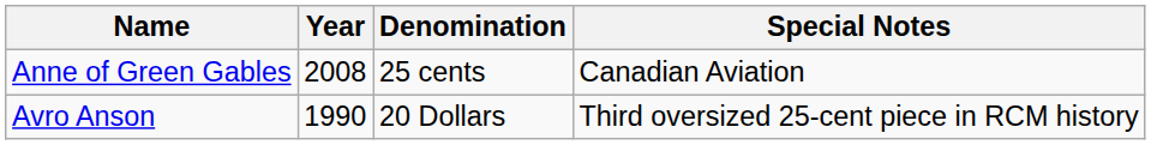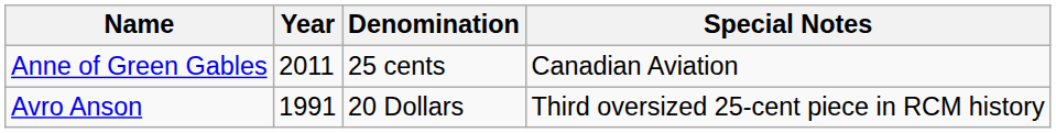Anne of Green Gables | Year: 2008 -> 2011
Avro Anson | Year: 1990 -> 1991
